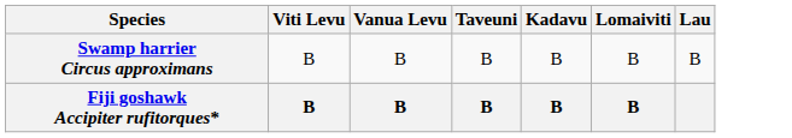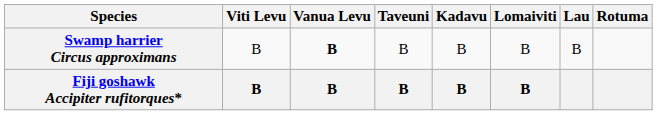+ column: Rotuma
Swamp harrier Circus approximans | Vanua Levu: normal -> bold
